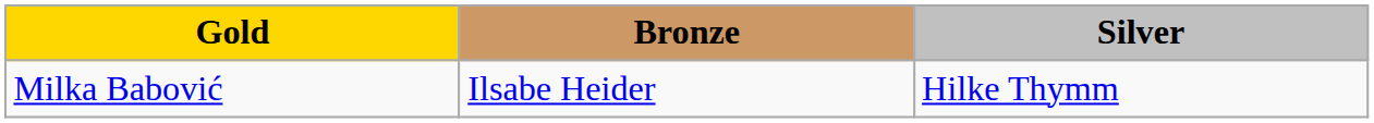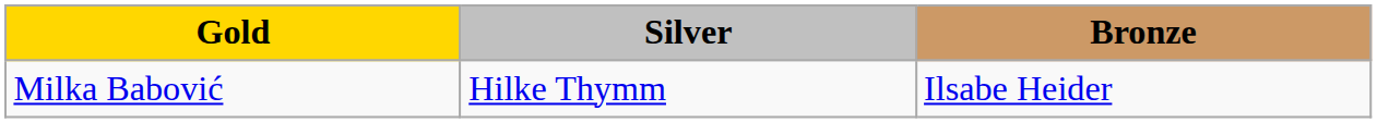columns swapped: Silver <-> Bronze
